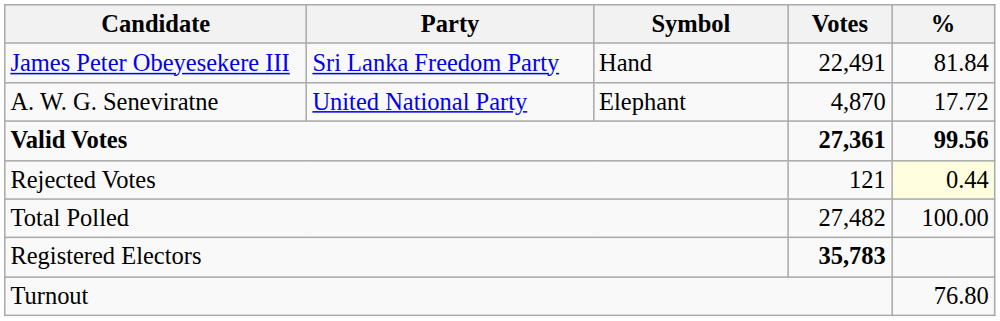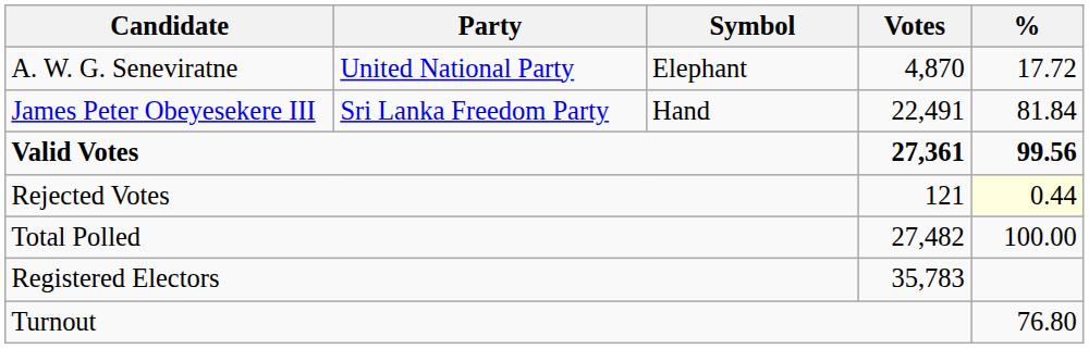rows swapped: James Peter Obeyesekere III <-> A. W. G. Seneviratne
Registered Electors | Votes: bold -> normal
